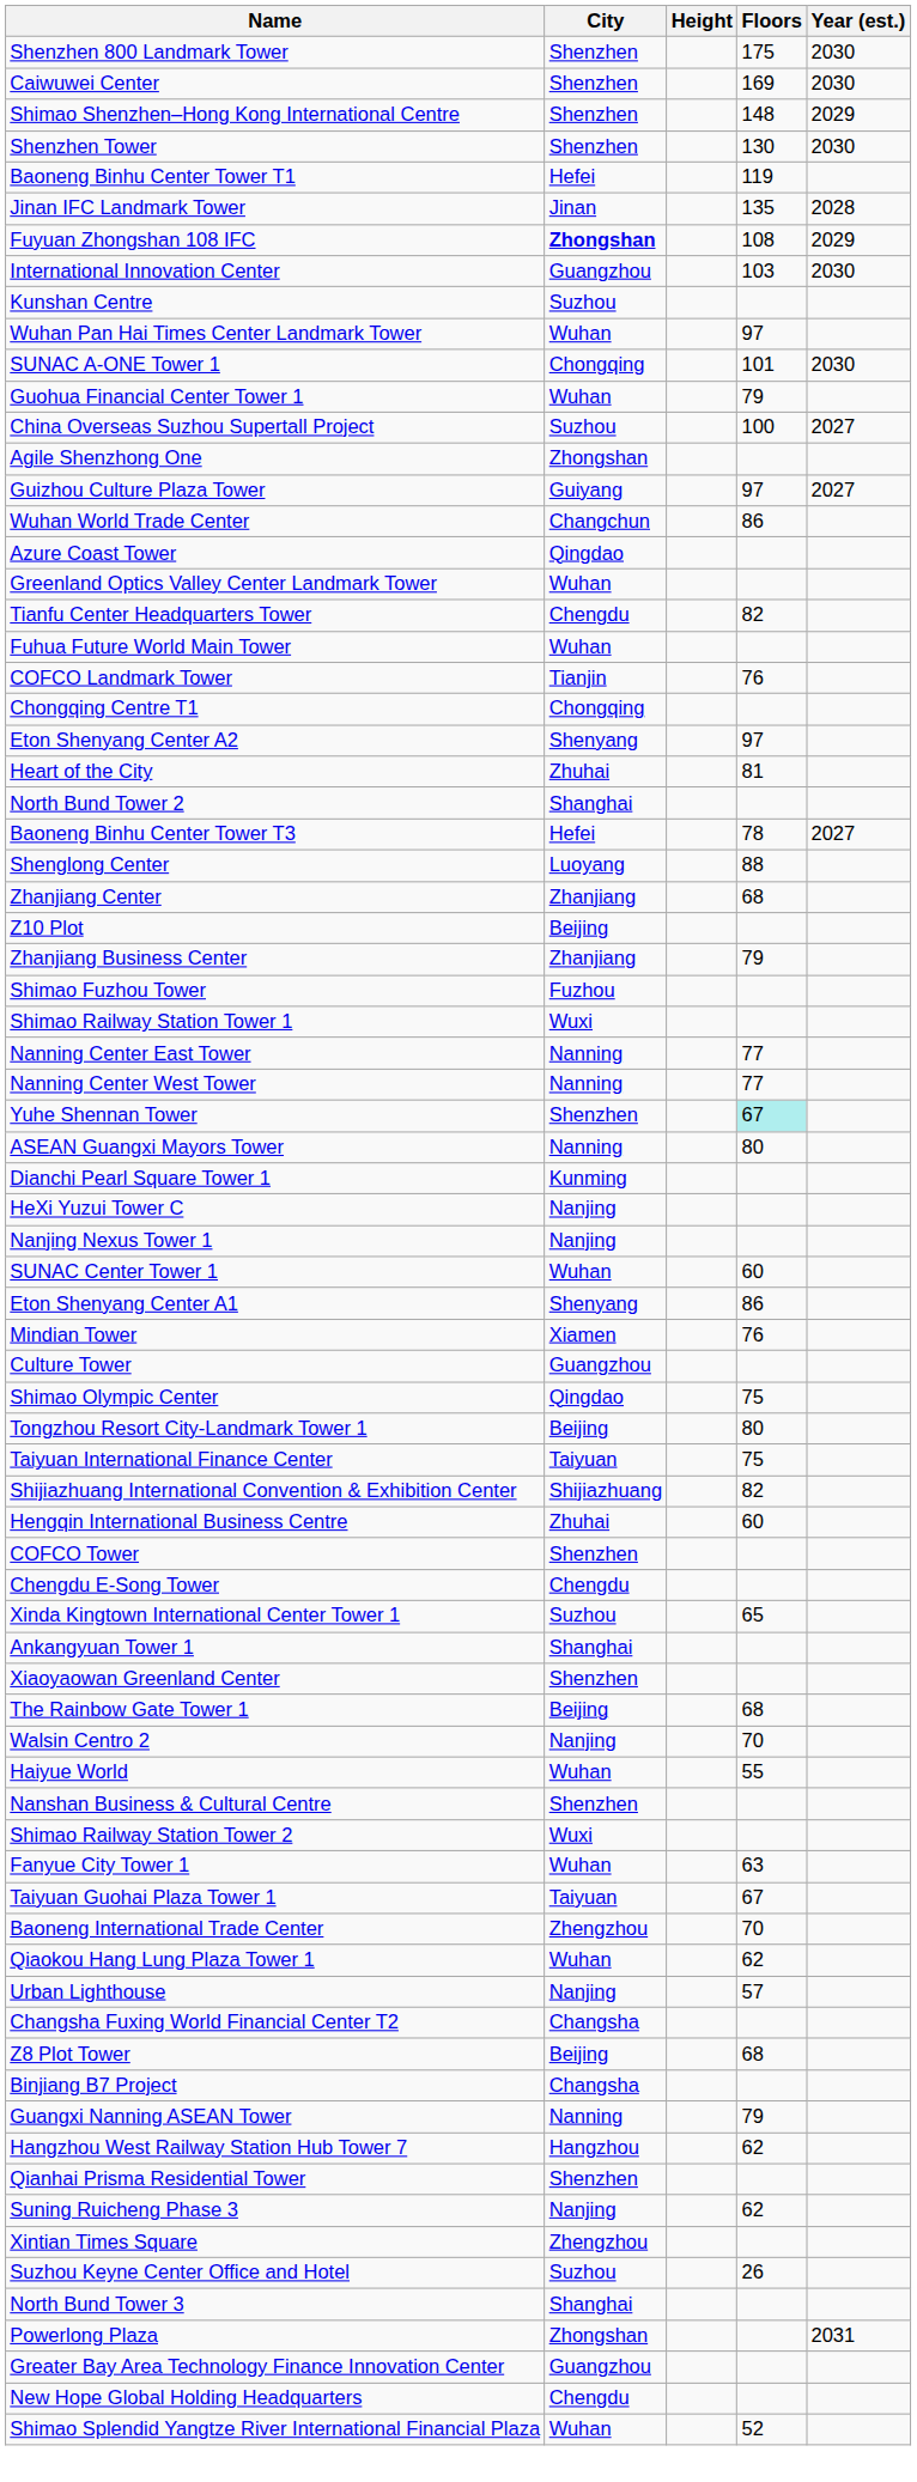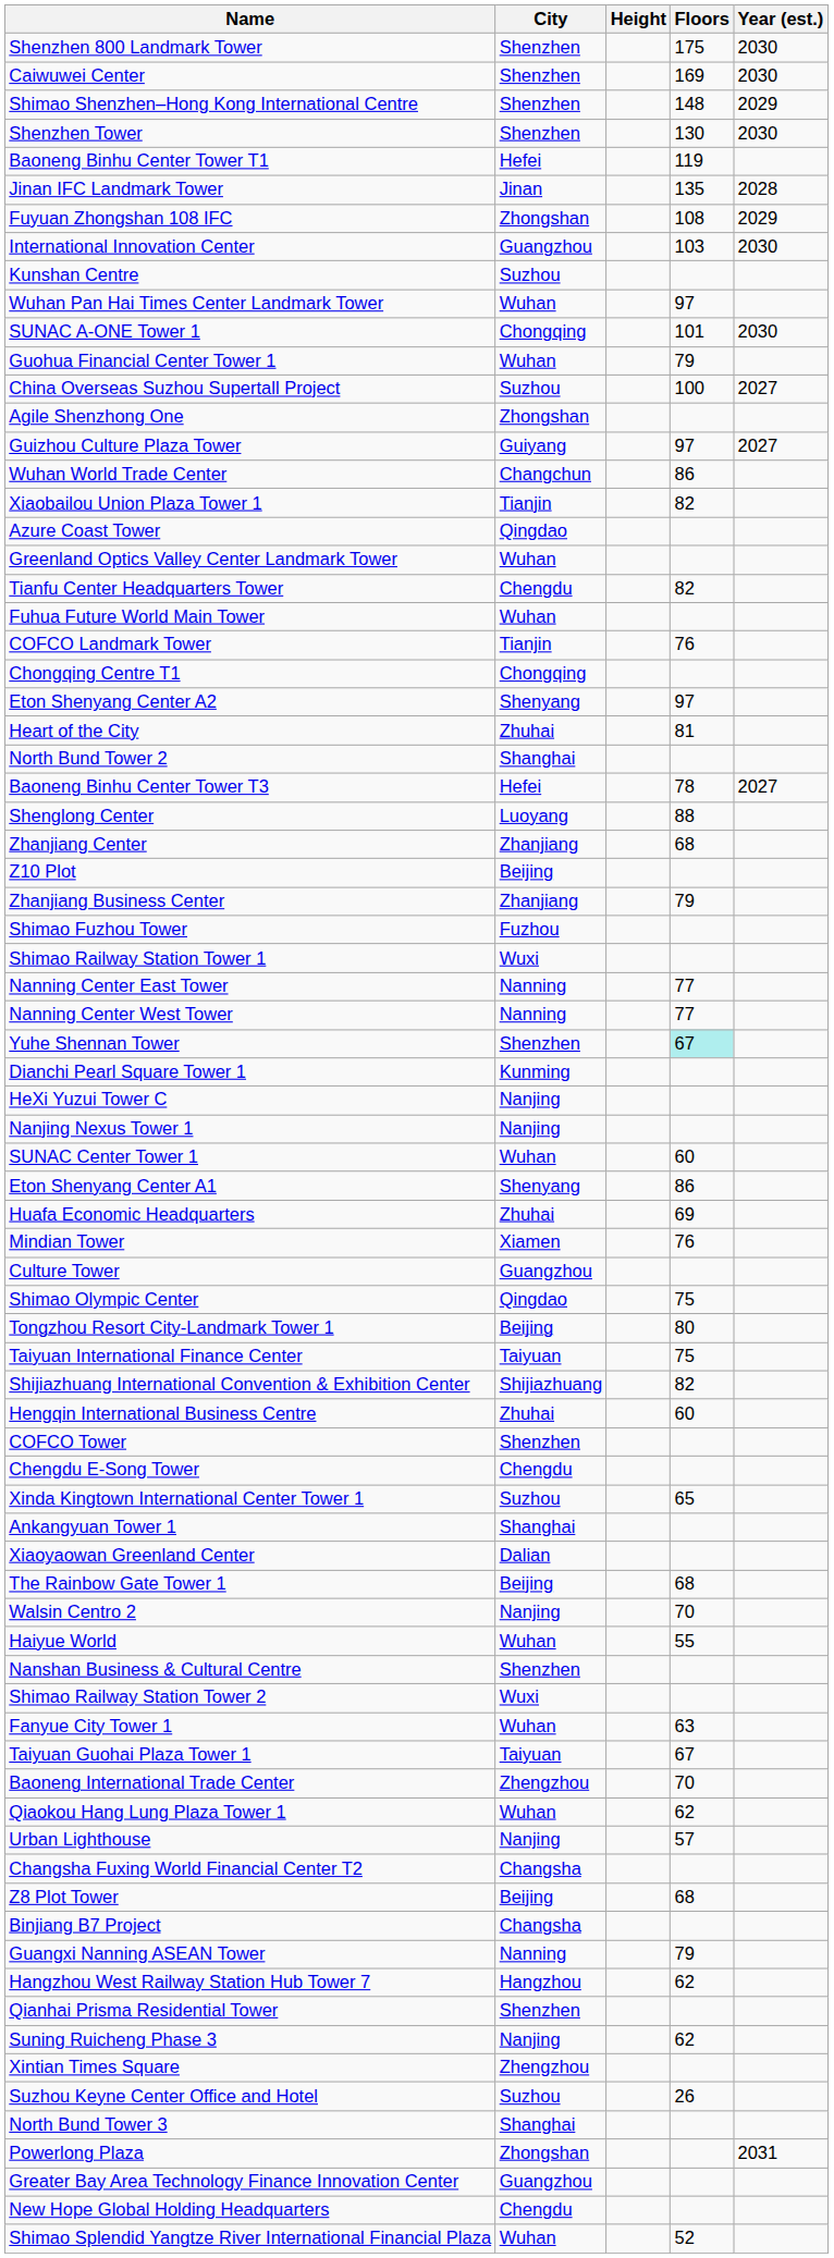Fuyuan Zhongshan 108 IFC | City: bold -> normal
+ row: Xiaobailou Union Plaza Tower 1 | Tianjin | 82
- row: ASEAN Guangxi Mayors Tower | Nanning | 80
+ row: Huafa Economic Headquarters | Zhuhai | 69
Xiaoyaowan Greenland Center | City: Shenzhen -> Dalian
